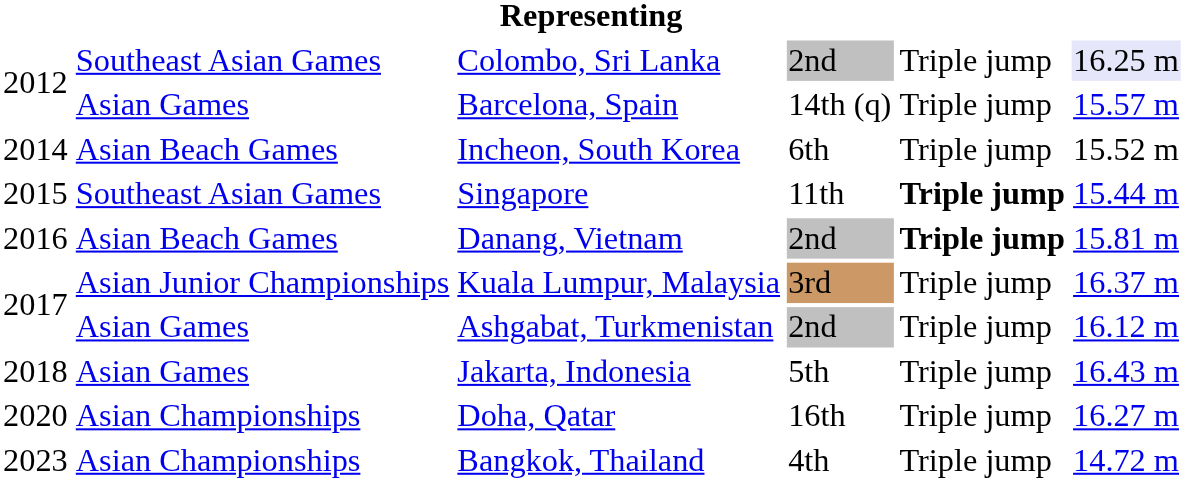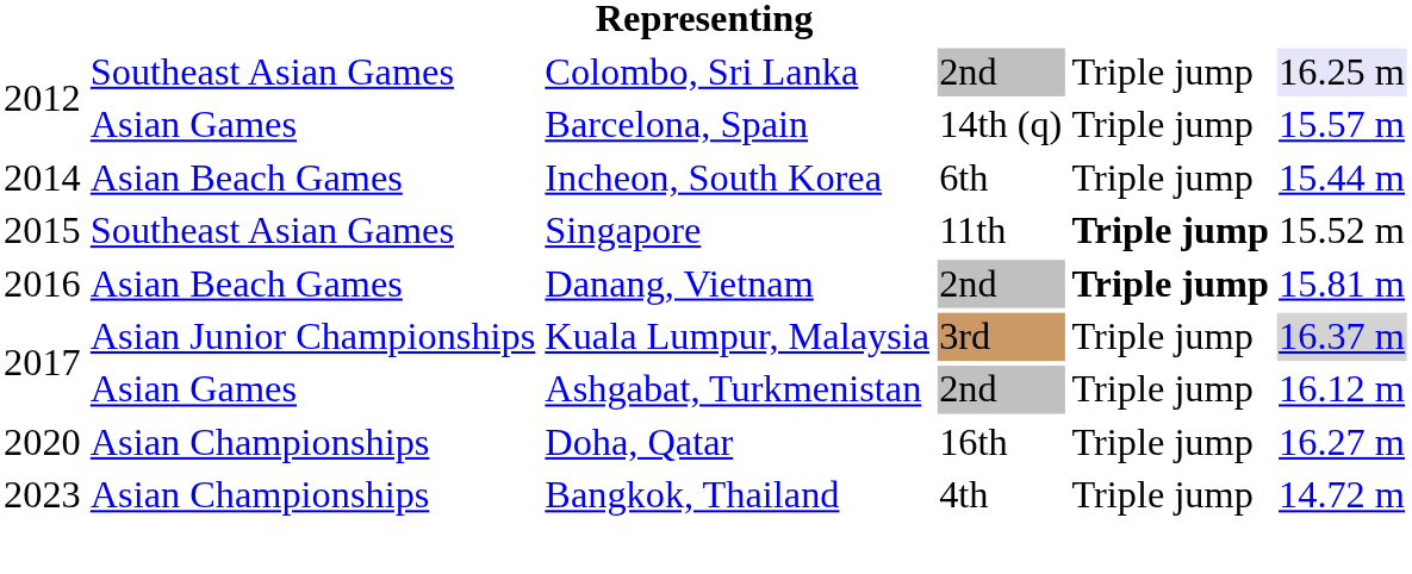Incheon, South Korea | column 6: 15.52 m -> 15.44 m
Singapore | column 6: 15.44 m -> 15.52 m
Kuala Lumpur, Malaysia | column 6: no background -> lightgrey background
- row: 2018 | Asian Games | Jakarta, Indonesia | 5th | Triple jump | 16.43 m
